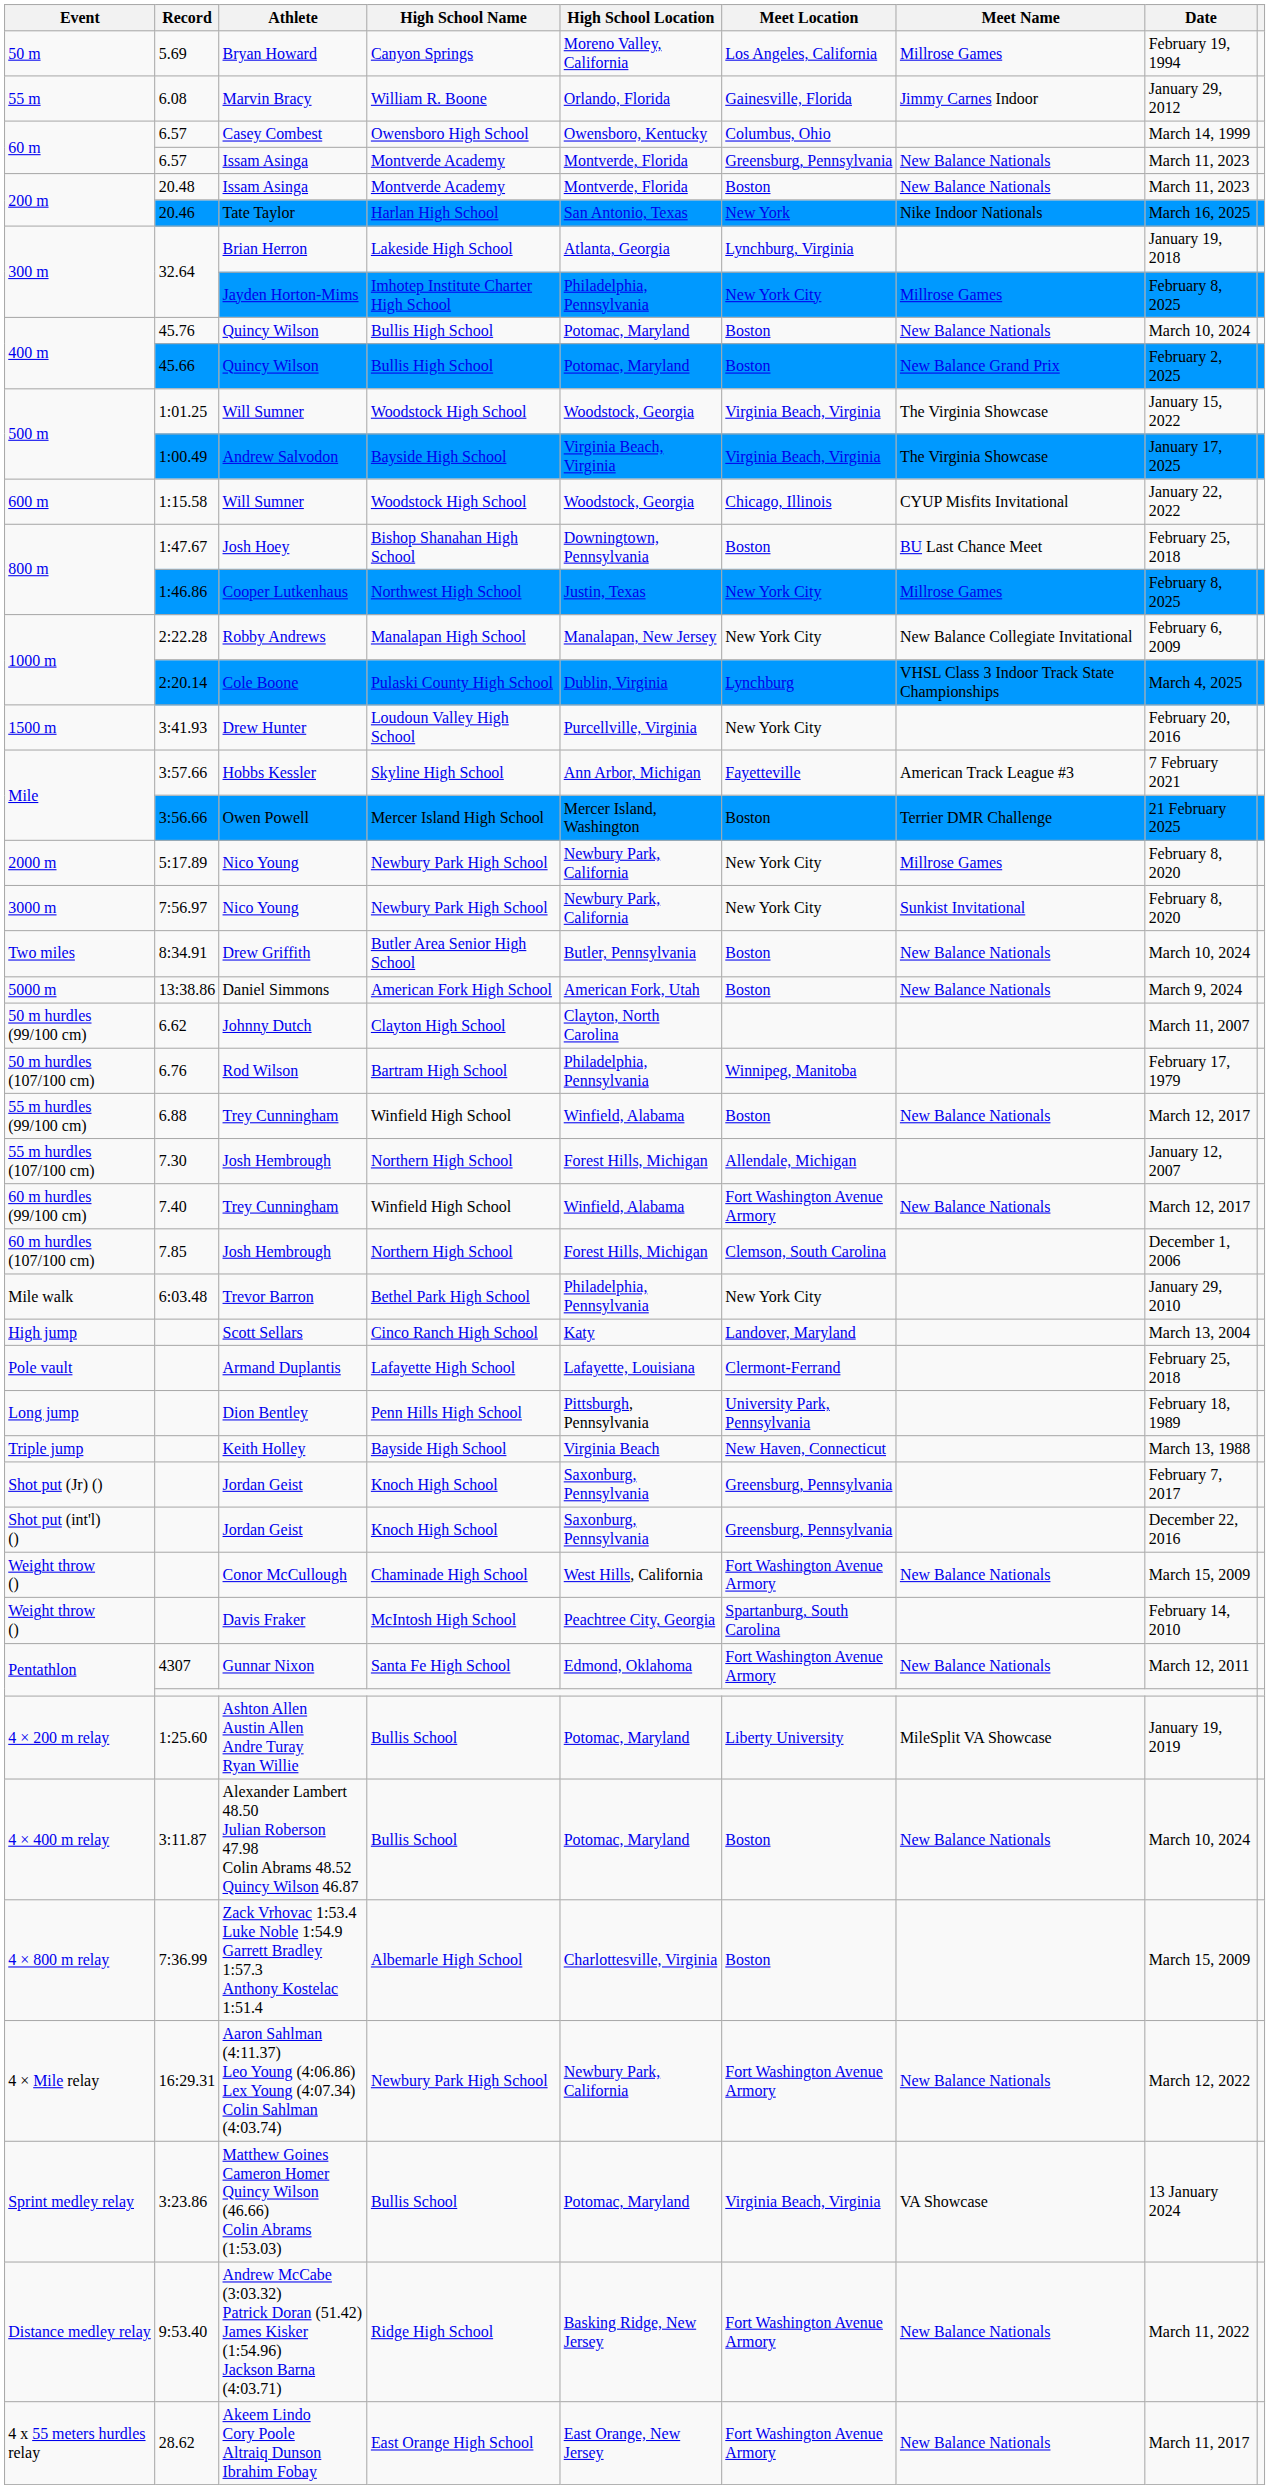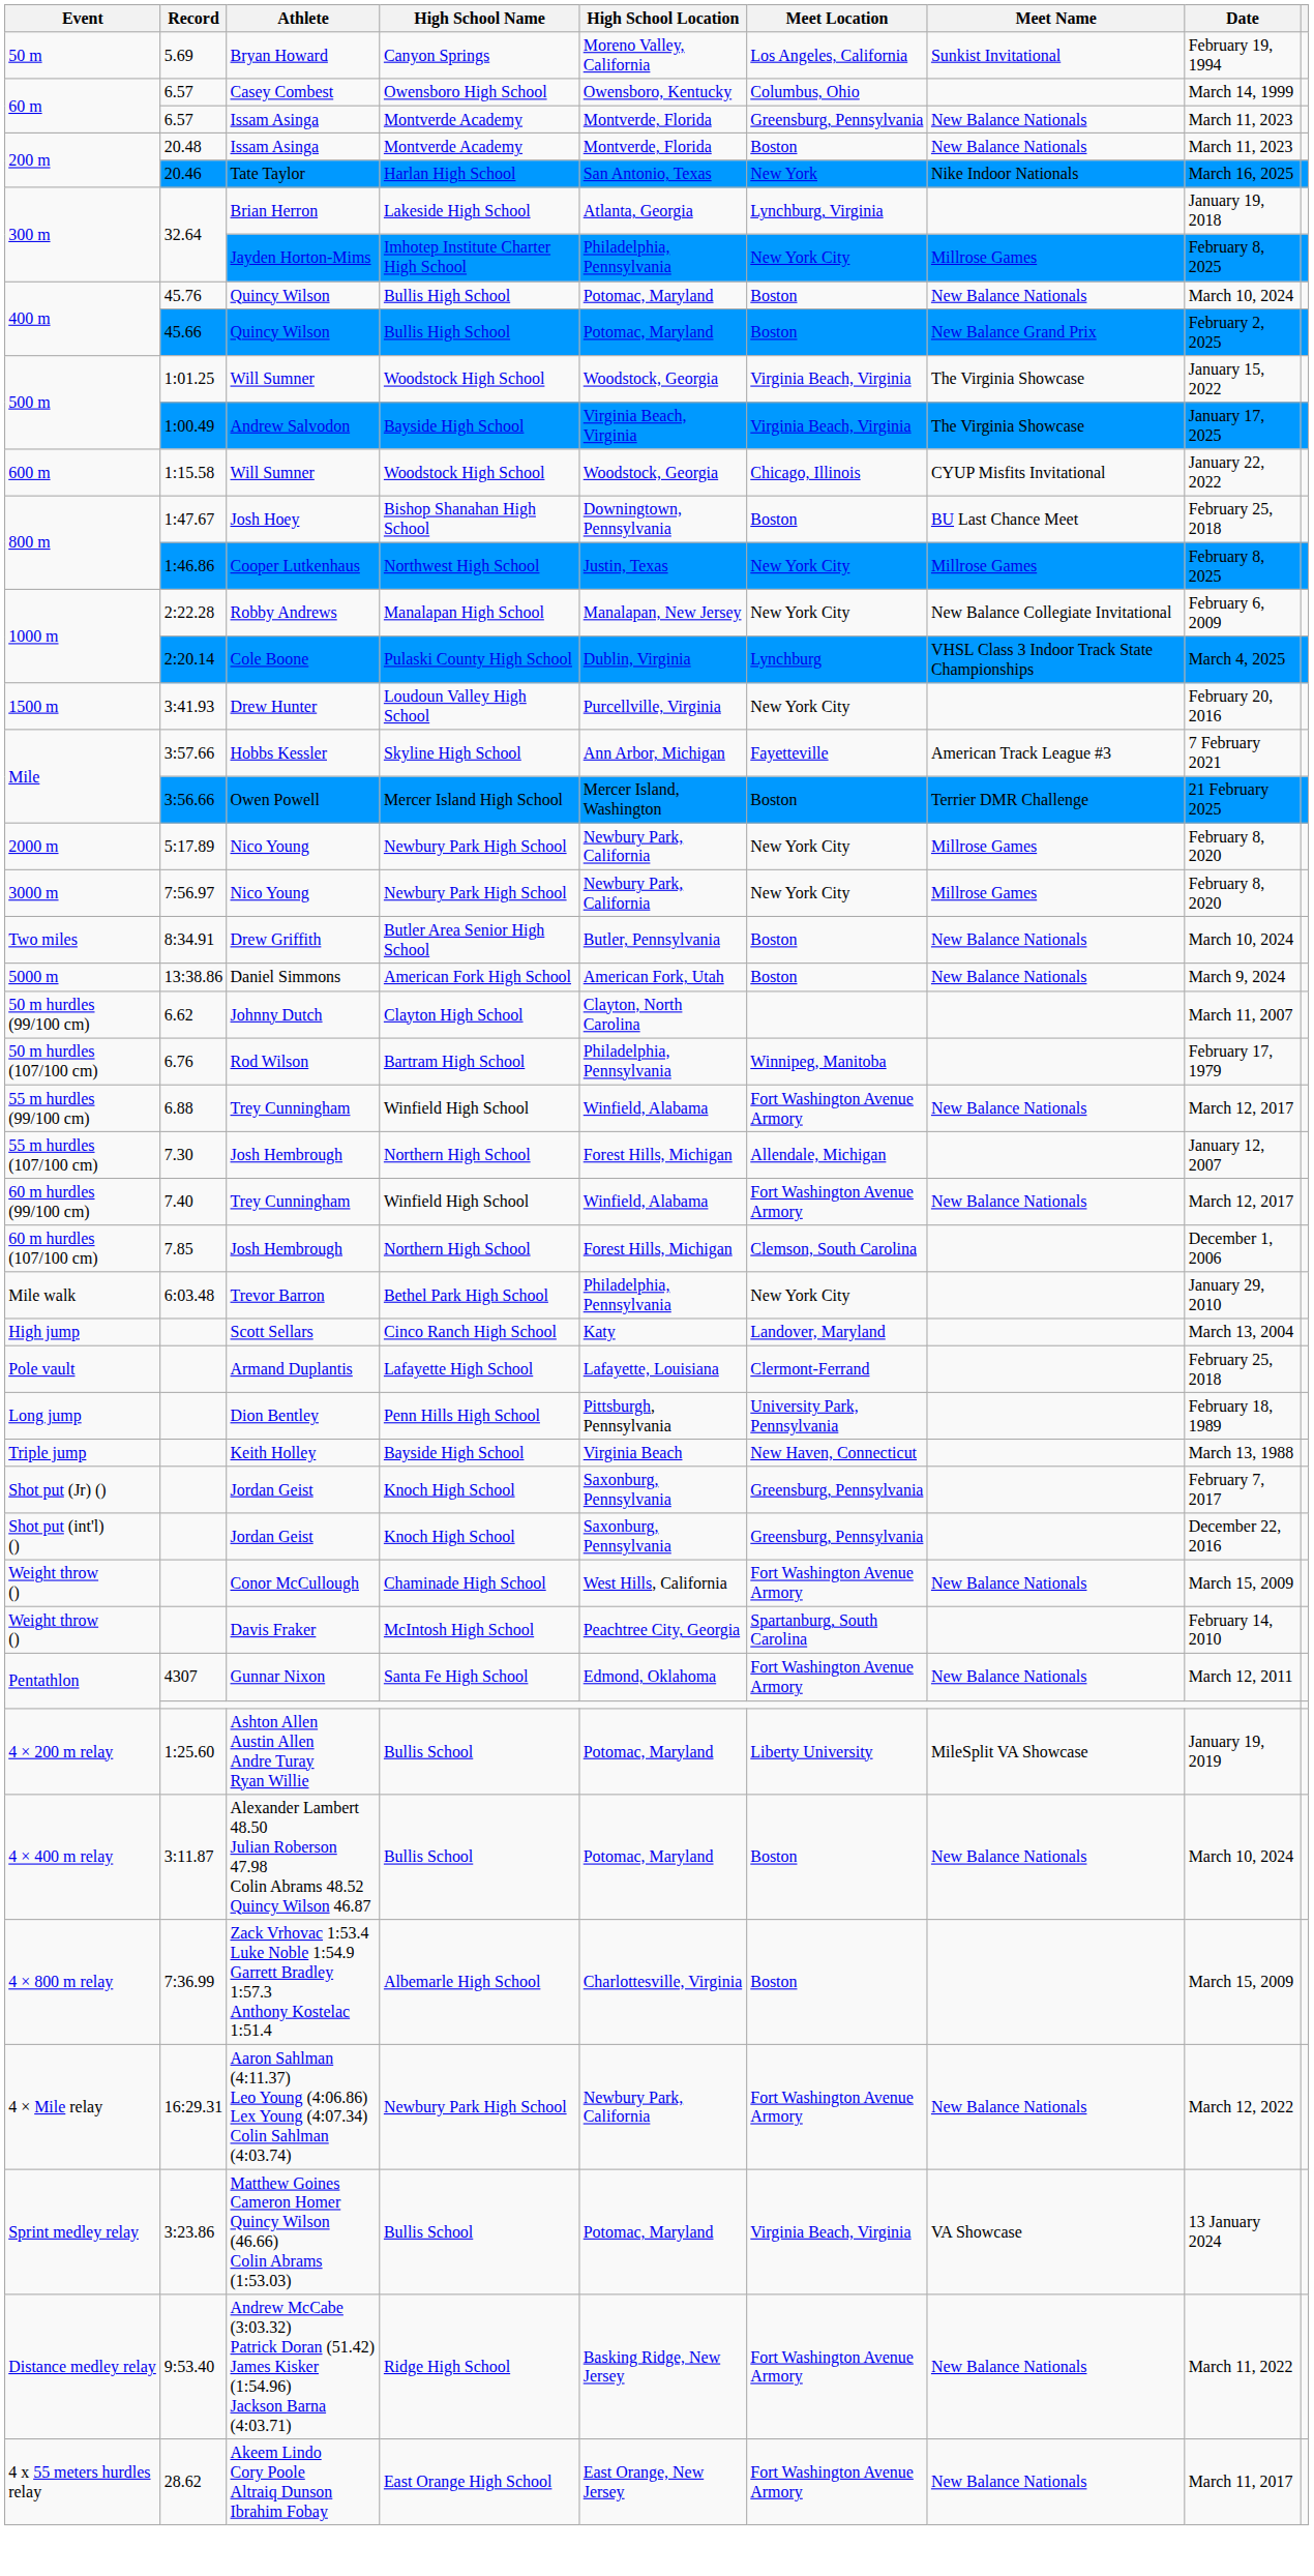Bryan Howard | Meet Name: Millrose Games -> Sunkist Invitational
- row: 55 m | 6.08 | Marvin Bracy | William R. Boone | Orlando, Florida | Gainesville, Florida | Jimmy Carnes Indoor | January 29, 2012
3000 m / Nico Young | Meet Name: Sunkist Invitational -> Millrose Games
55 m hurdles (99/100 cm) / Trey Cunningham | Meet Location: Boston -> Fort Washington Avenue Armory
